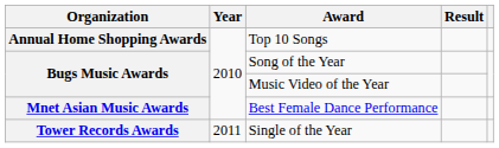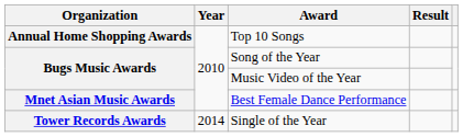Single of the Year | Year: 2011 -> 2014
